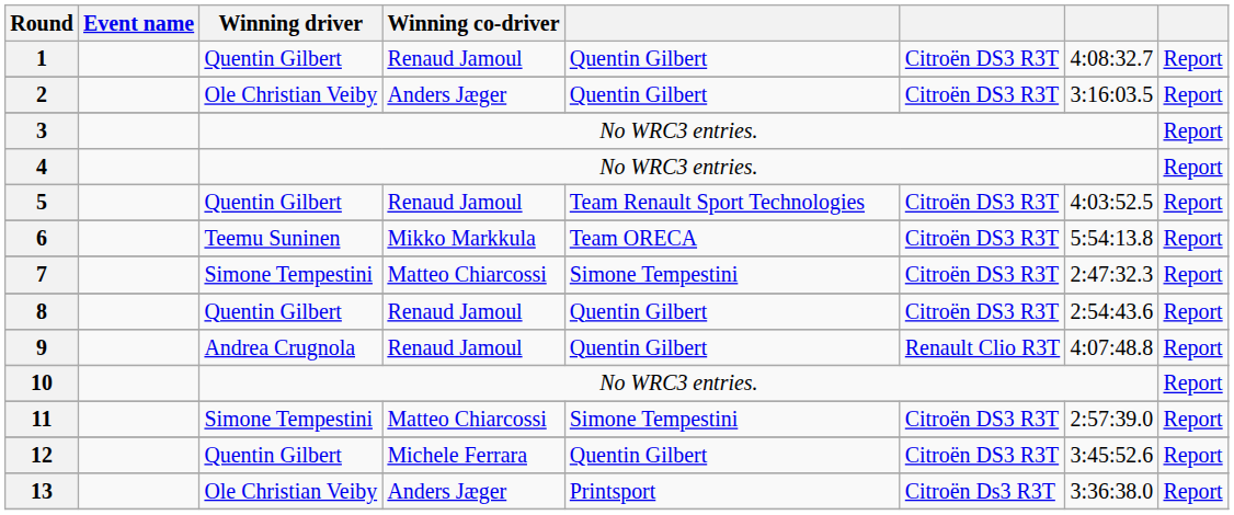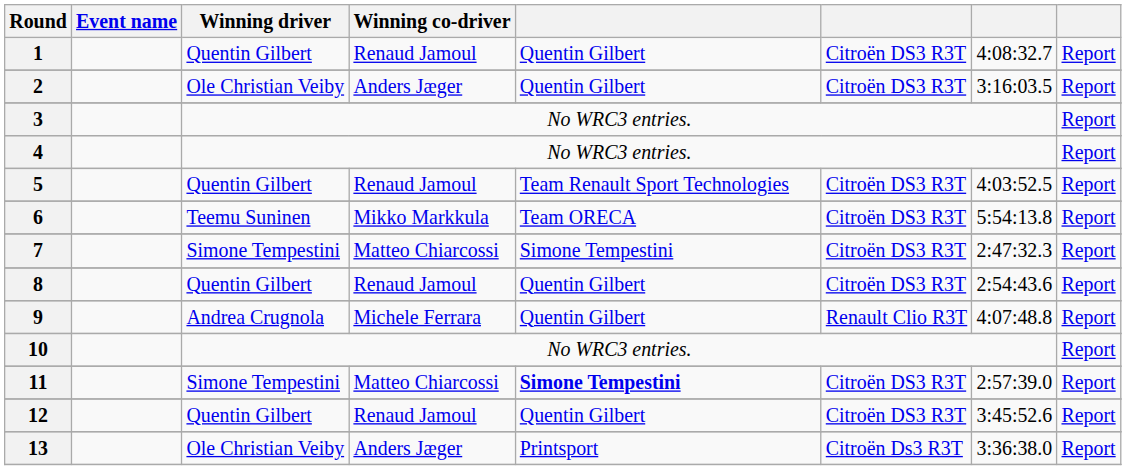9 | Winning co-driver: Renaud Jamoul -> Michele Ferrara
11 | column 5: normal -> bold
12 | Winning co-driver: Michele Ferrara -> Renaud Jamoul
